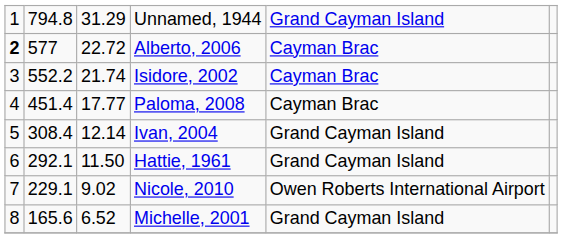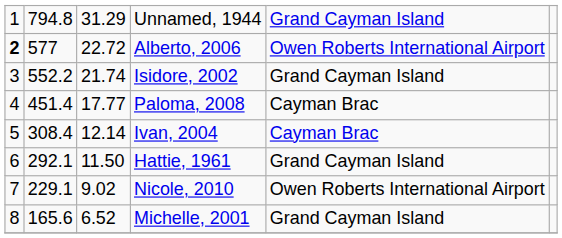Alberto, 2006 | column 5: Cayman Brac -> Owen Roberts International Airport
Isidore, 2002 | column 5: Cayman Brac -> Grand Cayman Island
Ivan, 2004 | column 5: Grand Cayman Island -> Cayman Brac
